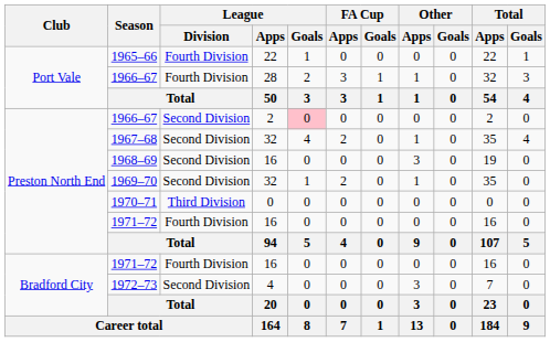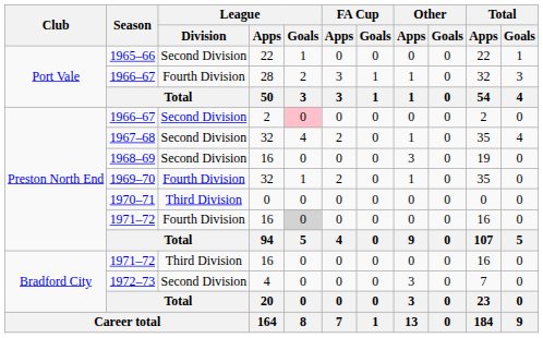1965–66 | League / Division: Fourth Division -> Second Division
1969–70 | League / Division: Second Division -> Fourth Division
Preston North End / 1971–72 | League / Goals: no background -> lightgrey background
Bradford City / 1971–72 | League / Division: Fourth Division -> Third Division
